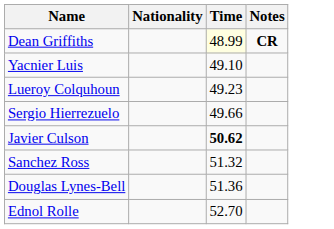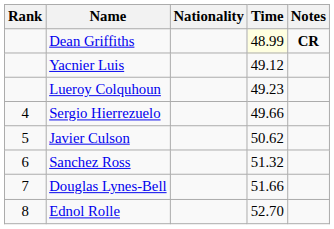+ column: Rank | 4 | 5 | 6 | 7 | 8
Yacnier Luis | Time: 49.10 -> 49.12
Javier Culson | Time: bold -> normal
Douglas Lynes-Bell | Time: 51.36 -> 51.66
